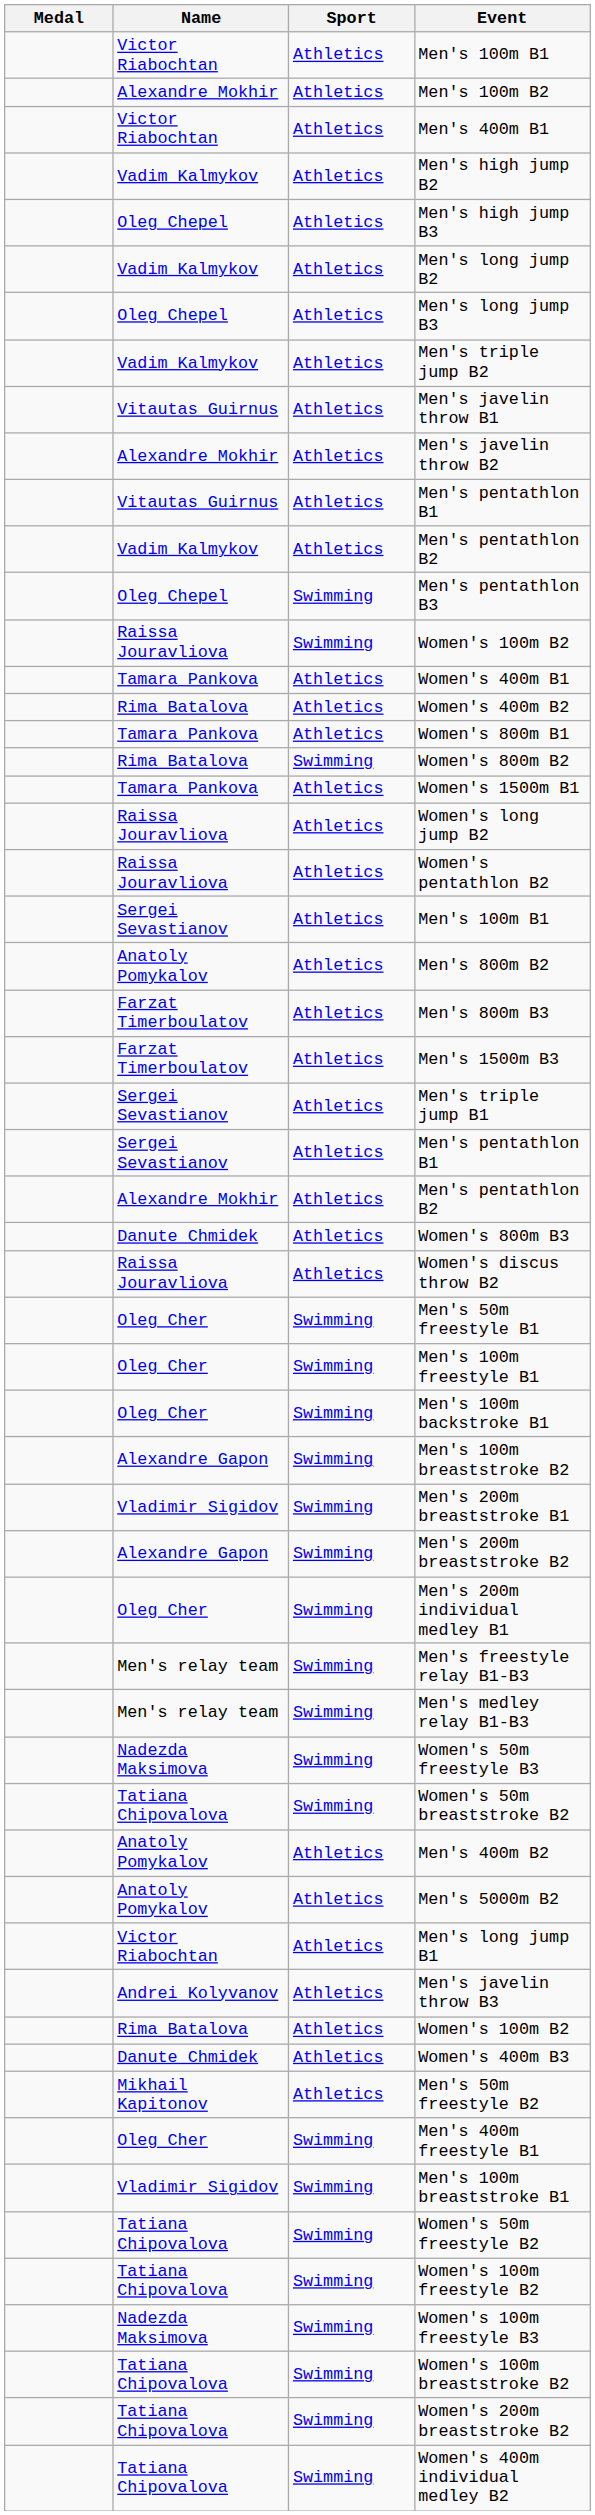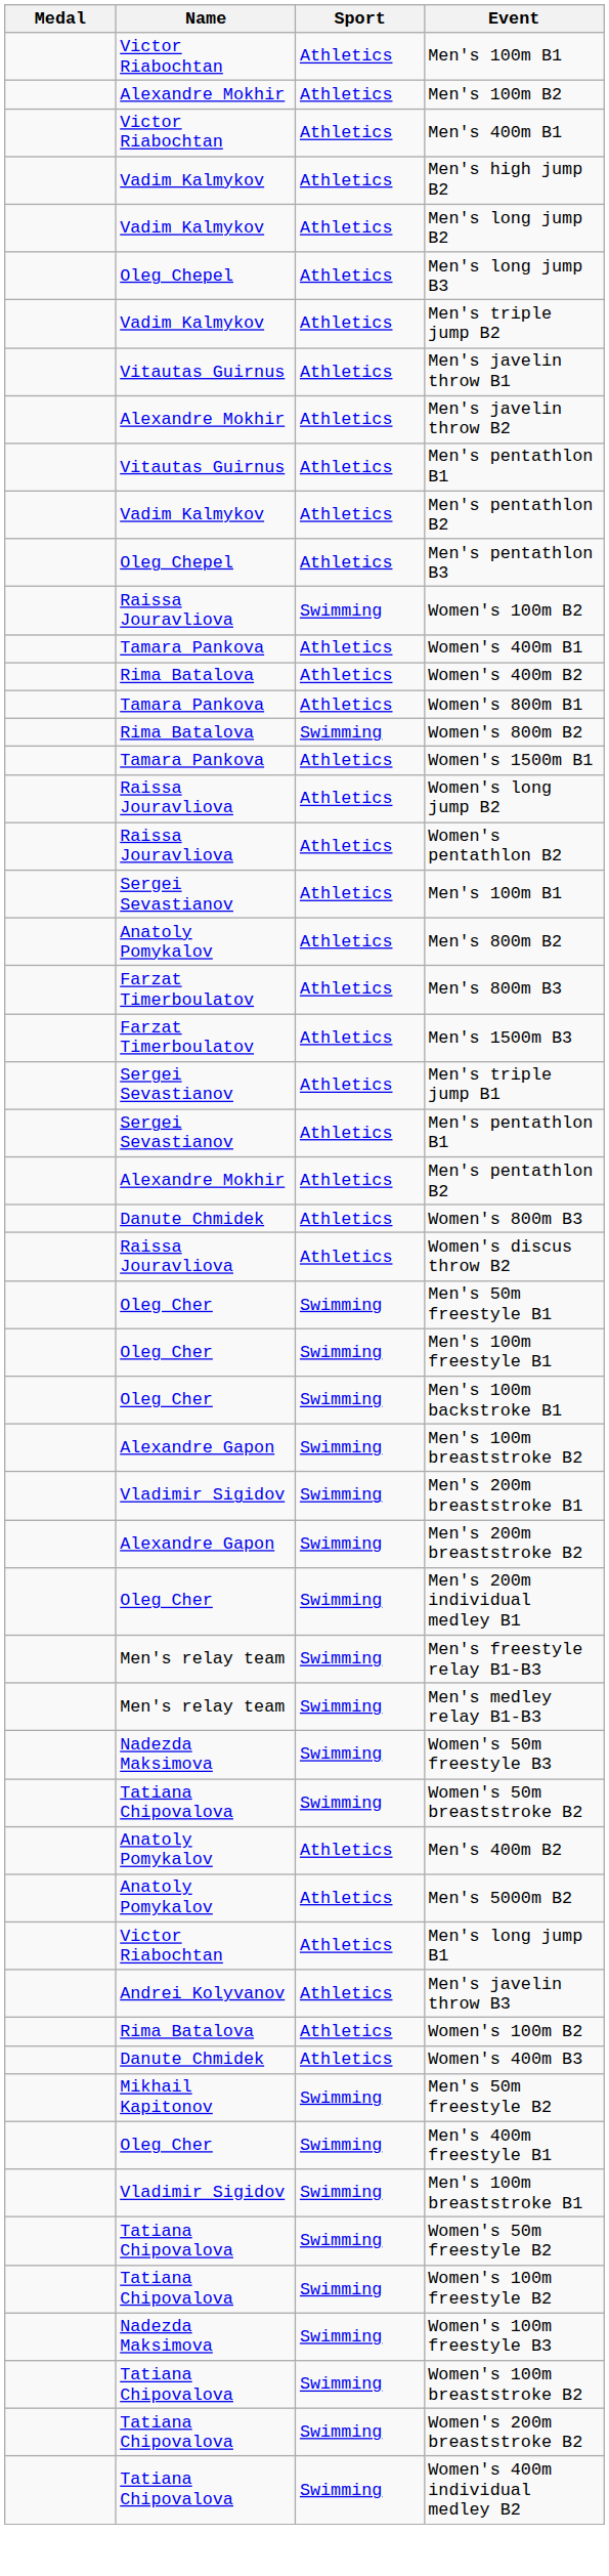- row: Oleg Chepel | Athletics | Men's high jump B3
Men's pentathlon B3 | Sport: Swimming -> Athletics
Men's 50m freestyle B2 | Sport: Athletics -> Swimming
